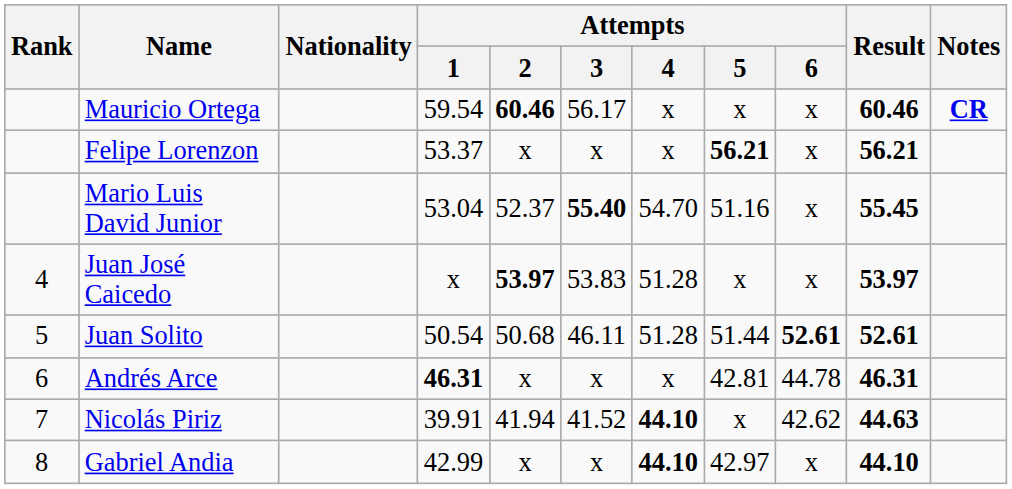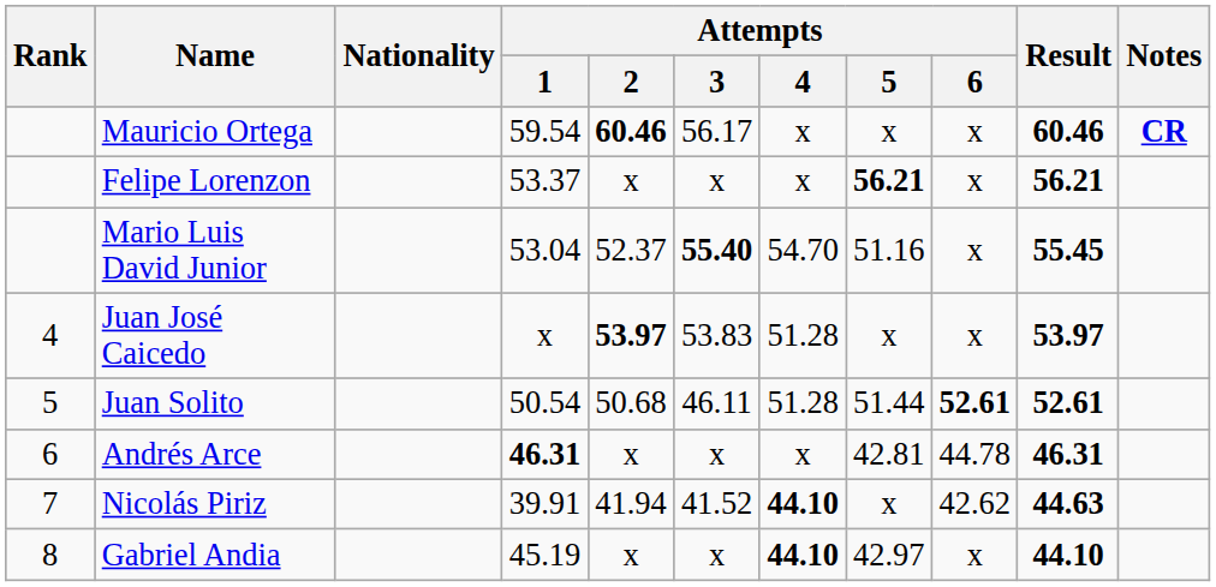Gabriel Andia | Attempts / 1: 42.99 -> 45.19
